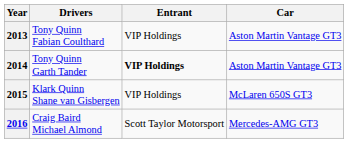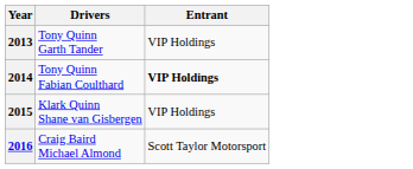- column: Car | Aston Martin Vantage GT3 | Aston Martin Vantage GT3 | McLaren 650S GT3 | Mercedes-AMG GT3
2013 | Drivers: Tony Quinn Fabian Coulthard -> Tony Quinn Garth Tander
2014 | Drivers: Tony Quinn Garth Tander -> Tony Quinn Fabian Coulthard
